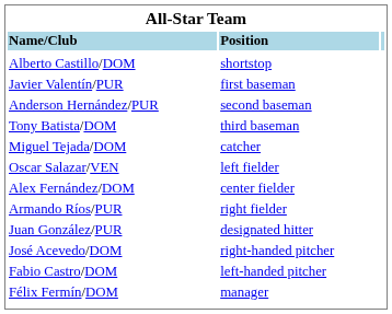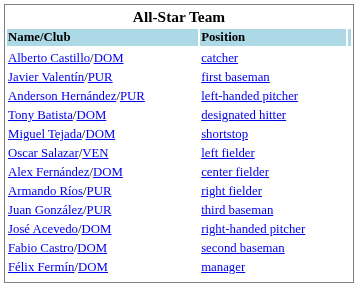Alberto Castillo/DOM | column 2: shortstop -> catcher
Anderson Hernández/PUR | column 2: second baseman -> left-handed pitcher
Tony Batista/DOM | column 2: third baseman -> designated hitter
Miguel Tejada/DOM | column 2: catcher -> shortstop
Juan González/PUR | column 2: designated hitter -> third baseman
Fabio Castro/DOM | column 2: left-handed pitcher -> second baseman
